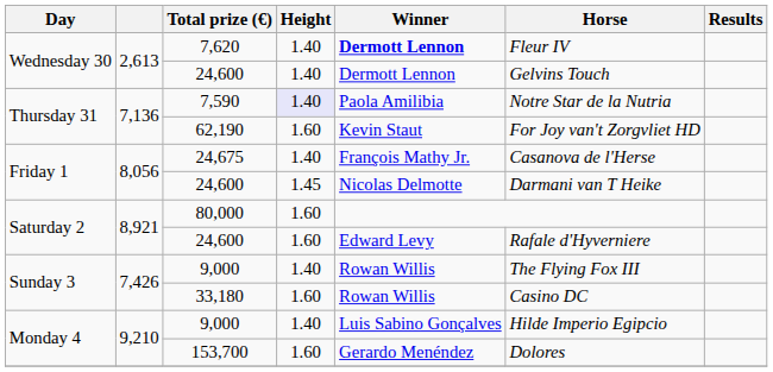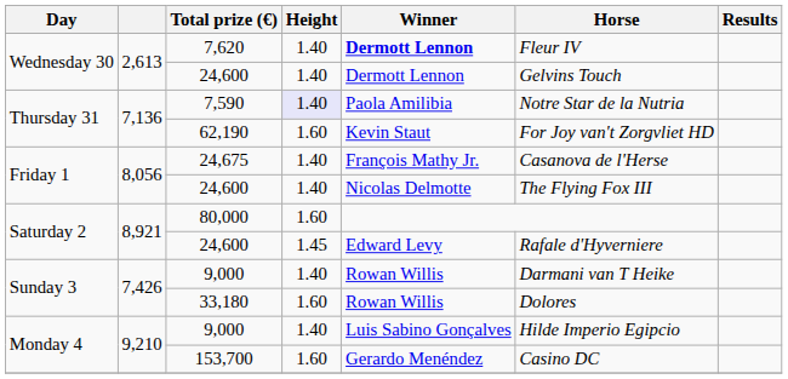Friday 1 / 24,600 | Height: 1.45 -> 1.40
Friday 1 / 24,600 | Horse: Darmani van T Heike -> The Flying Fox III
Saturday 2 / 24,600 | Height: 1.60 -> 1.45
Sunday 3 / 9,000 | Horse: The Flying Fox III -> Darmani van T Heike
33,180 | Horse: Casino DC -> Dolores
153,700 | Horse: Dolores -> Casino DC
